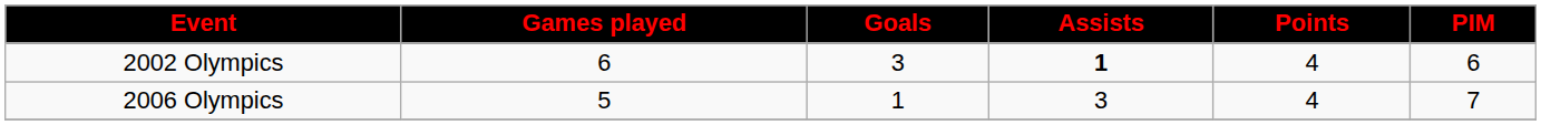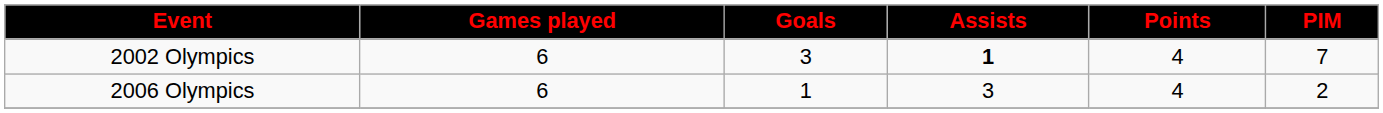2002 Olympics | PIM: 6 -> 7
2006 Olympics | Games played: 5 -> 6
2006 Olympics | PIM: 7 -> 2
